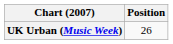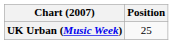UK Urban (Music Week) | Position: 26 -> 25
